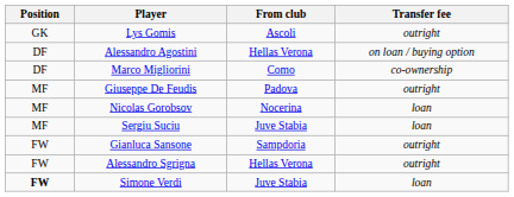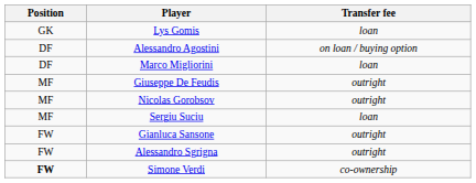- column: From club | Ascoli | Hellas Verona | Como | Padova | Nocerina | Juve Stabia | Sampdoria | Hellas Verona | Juve Stabia
Lys Gomis | Transfer fee: outright -> loan
Marco Migliorini | Transfer fee: co-ownership -> loan
Nicolas Gorobsov | Transfer fee: loan -> outright
Simone Verdi | Transfer fee: loan -> co-ownership
